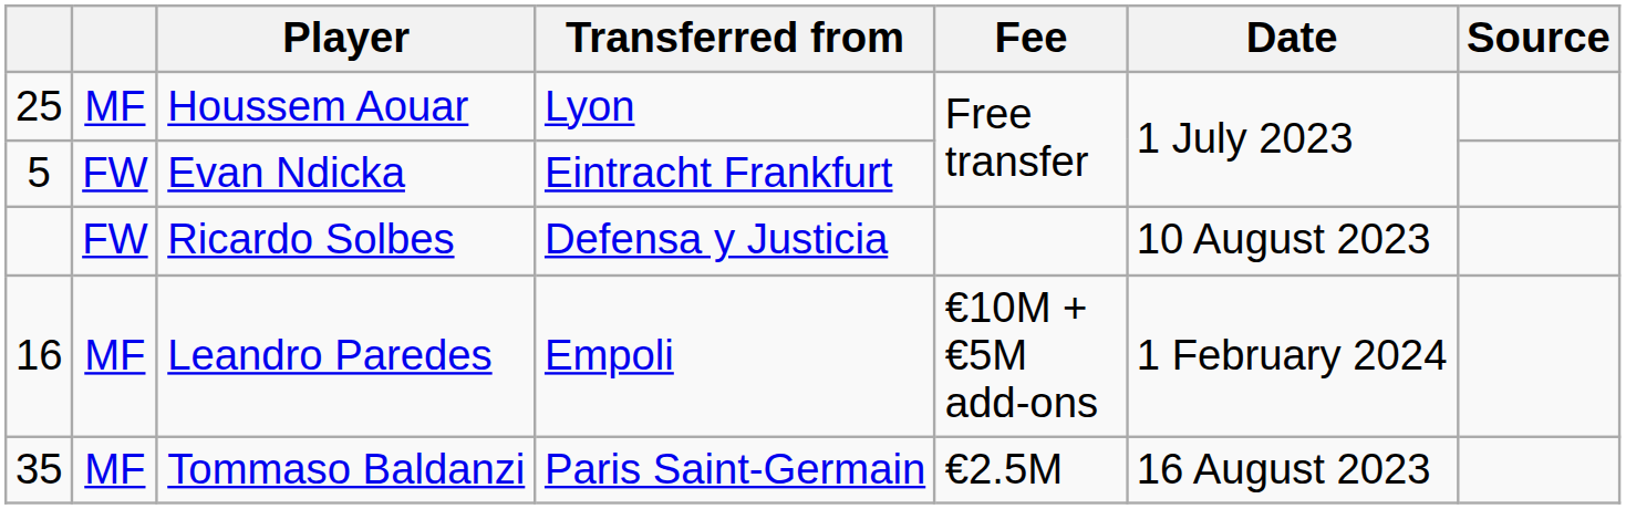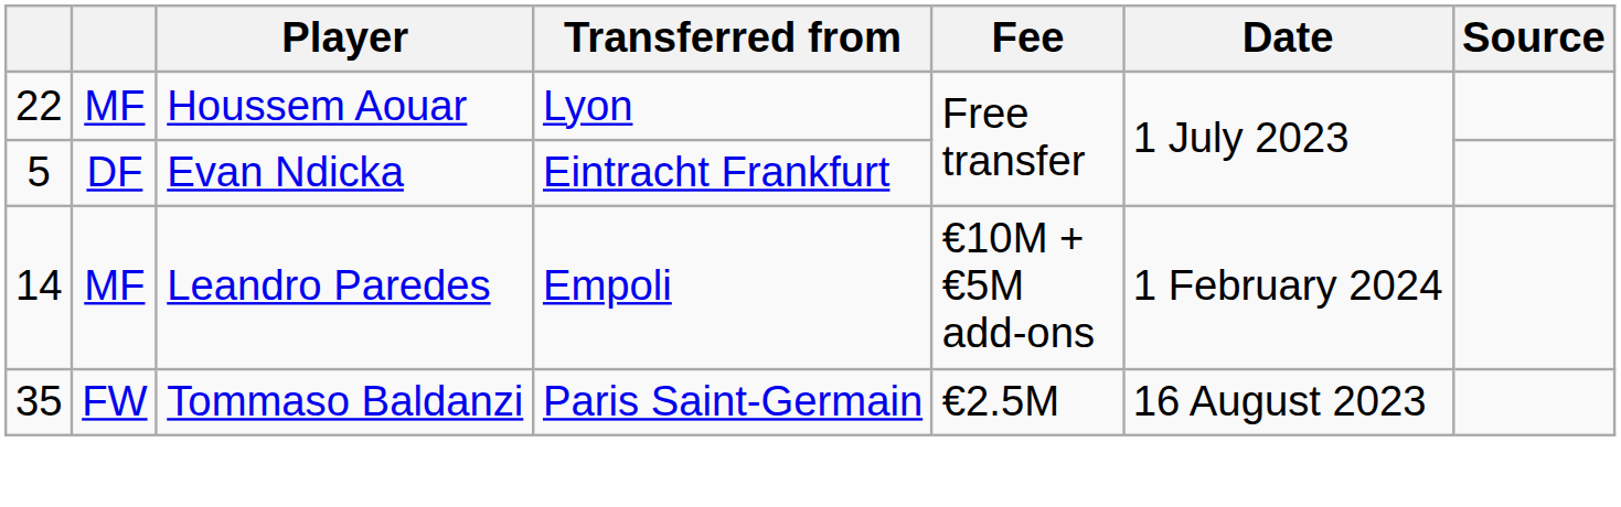Houssem Aouar | column 1: 25 -> 22
Evan Ndicka | column 2: FW -> DF
- row: FW | Ricardo Solbes | Defensa y Justicia | 10 August 2023
Leandro Paredes | column 1: 16 -> 14
Tommaso Baldanzi | column 2: MF -> FW
